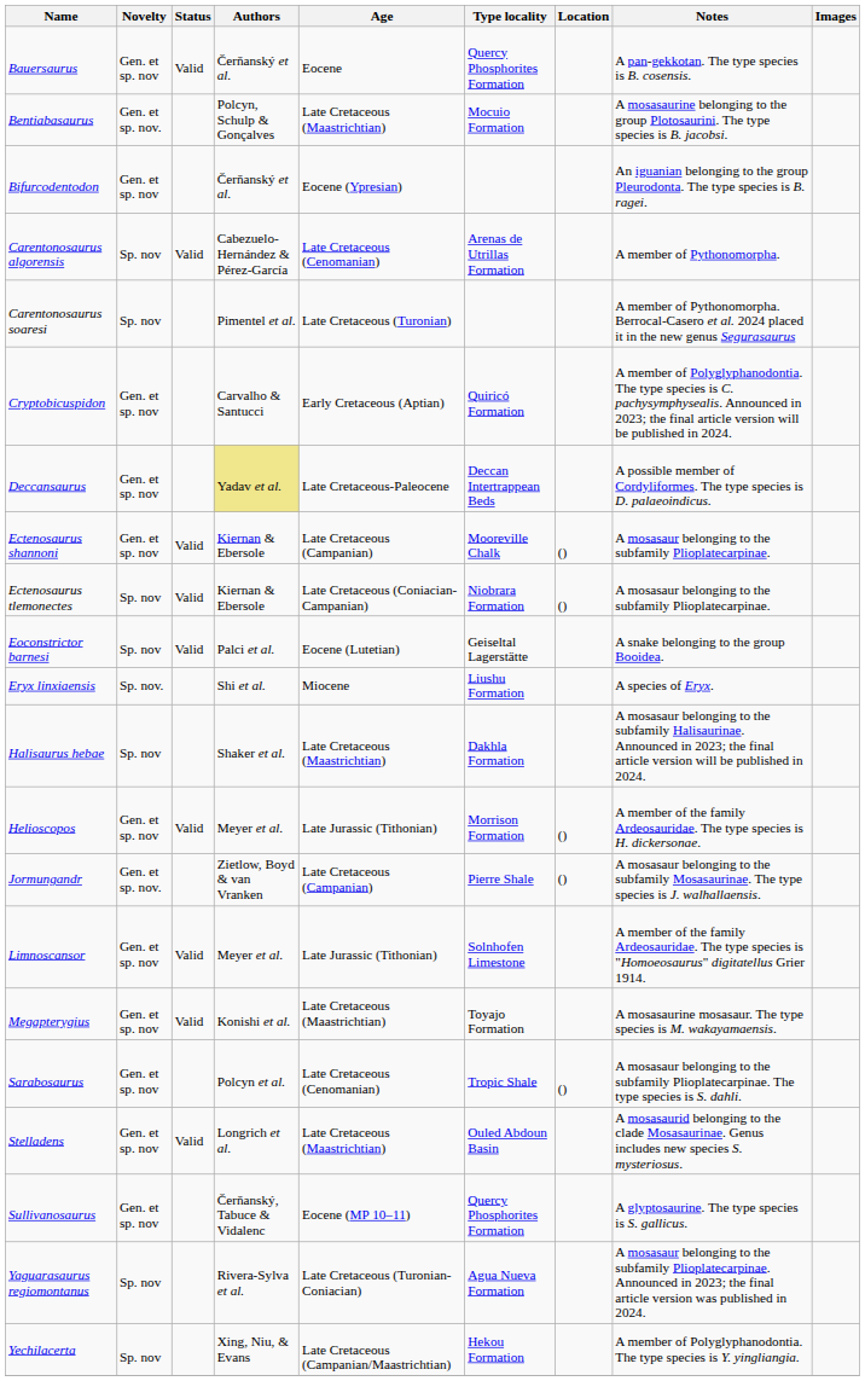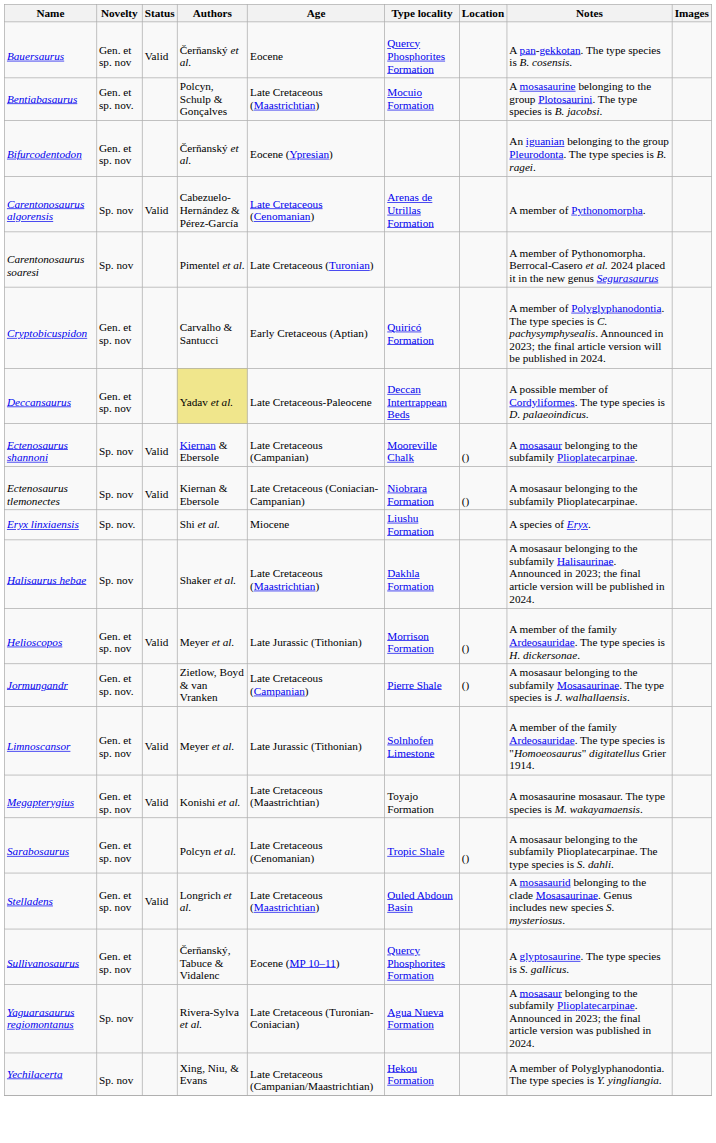Ectenosaurus shannoni | Novelty: Gen. et sp. nov -> Sp. nov
- row: Eoconstrictor barnesi | Sp. nov | Valid | Palci et al. | Eocene (Lutetian) | Geiseltal Lagerstätte | A snake belonging to the group Booidea.
